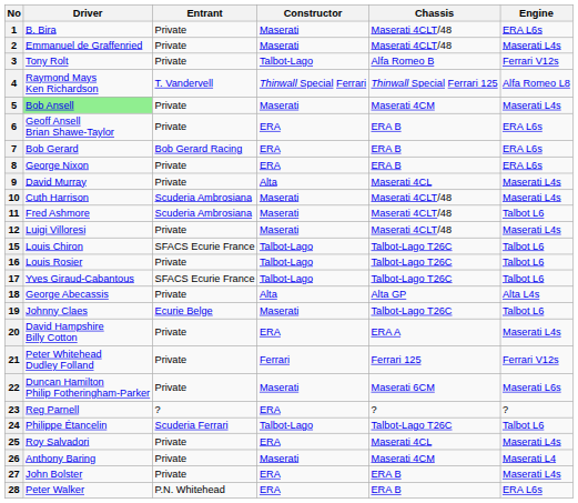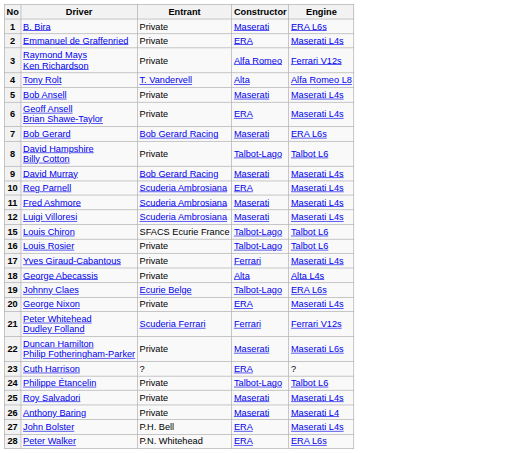- column: Chassis | Maserati 4CLT/48 | Maserati 4CLT/48 | Alfa Romeo B | Thinwall Special Ferrari 125 | Maserati 4CM | ERA B | ERA B | ERA B | Maserati 4CL | Maserati 4CLT/48 | Maserati 4CLT/48 | Maserati 4CLT/48 | Talbot-Lago T26C | Talbot-Lago T26C | Talbot-Lago T26C | Alta GP | Talbot-Lago T26C | ERA A | Ferrari 125 | Maserati 6CM | ? | Talbot-Lago T26C | Maserati 4CL | Maserati 4CM | ERA B | ERA B
2 | Constructor: Maserati -> ERA
3 | Driver: Tony Rolt -> Raymond Mays Ken Richardson
3 | Constructor: Talbot-Lago -> Alfa Romeo
4 | Driver: Raymond Mays Ken Richardson -> Tony Rolt
4 | Constructor: Thinwall Special Ferrari -> Alta
5 | Driver: lightgreen background -> no background
6 | Engine: ERA L6s -> Maserati L4s
7 | Constructor: ERA -> Maserati
8 | Driver: George Nixon -> David Hampshire Billy Cotton
8 | Constructor: ERA -> Talbot-Lago
8 | Engine: ERA L6s -> Talbot L6
9 | Entrant: Private -> Bob Gerard Racing
9 | Constructor: Alta -> Maserati
10 | Driver: Cuth Harrison -> Reg Parnell
10 | Constructor: Maserati -> ERA
11 | Engine: Talbot L6 -> Maserati L4s
12 | Entrant: Private -> Scuderia Ambrosiana
17 | Entrant: SFACS Ecurie France -> Private
17 | Constructor: Talbot-Lago -> Ferrari
17 | Engine: Talbot L6 -> Maserati L4s
19 | Constructor: Maserati -> Talbot-Lago
19 | Engine: Talbot L6 -> ERA L6s
20 | Driver: David Hampshire Billy Cotton -> George Nixon
21 | Entrant: Private -> Scuderia Ferrari
23 | Driver: Reg Parnell -> Cuth Harrison
24 | Entrant: Scuderia Ferrari -> Private
25 | Constructor: ERA -> Maserati
27 | Entrant: Private -> P.H. Bell
